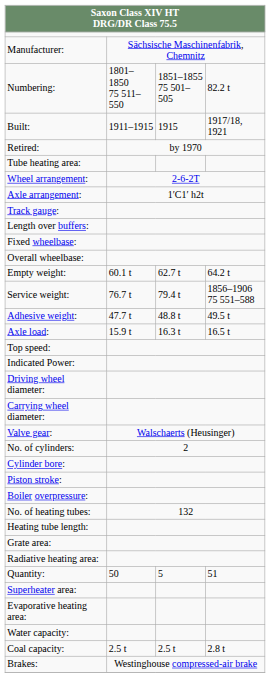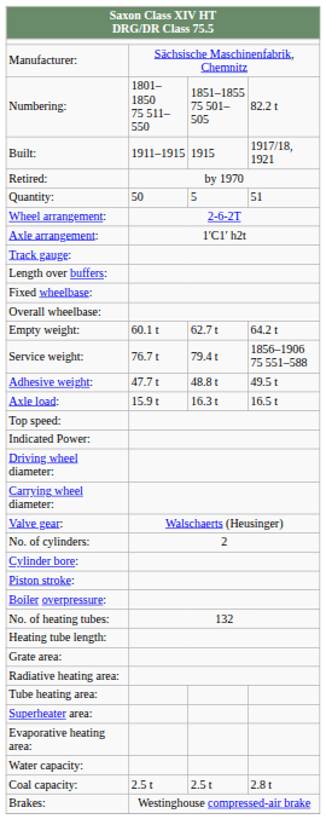rows swapped: Quantity: <-> Tube heating area:
